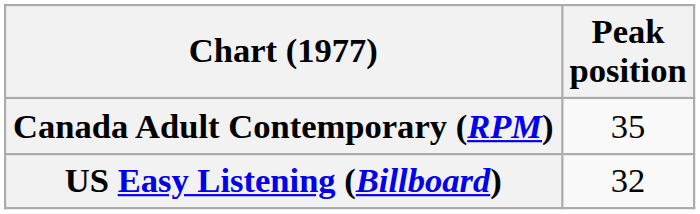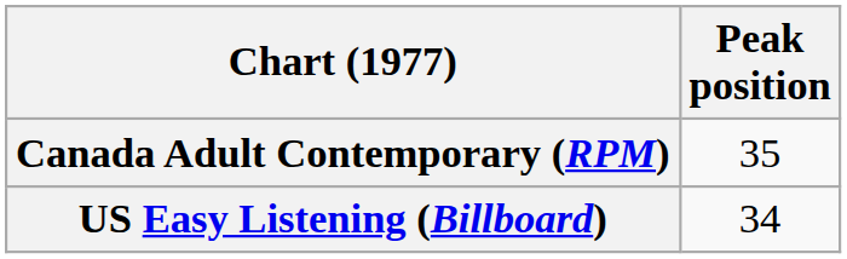US Easy Listening (Billboard) | Peak position: 32 -> 34
